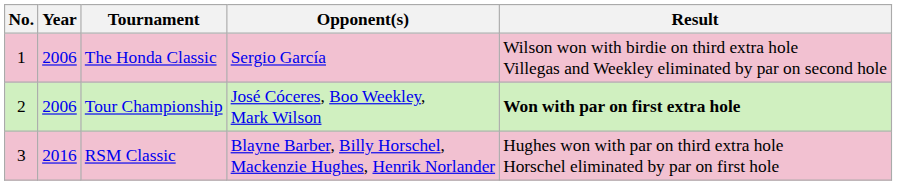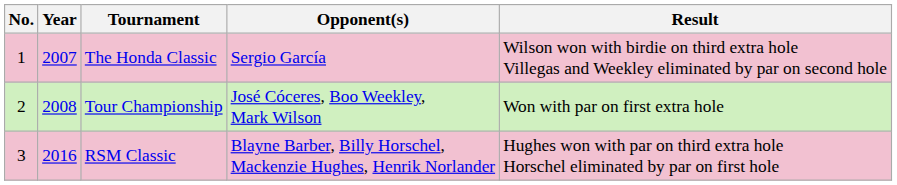The Honda Classic | Year: 2006 -> 2007
Tour Championship | Year: 2006 -> 2008
Tour Championship | Result: bold -> normal
